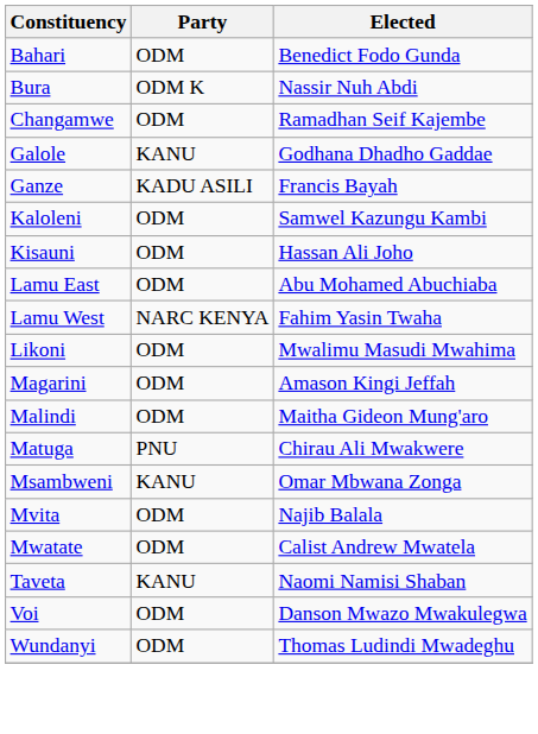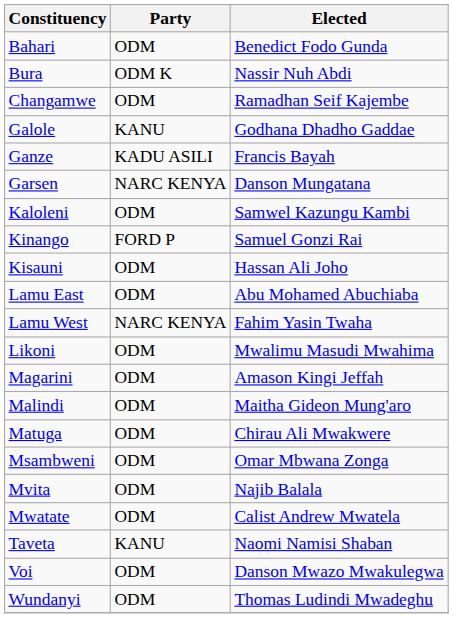+ row: Garsen | NARC KENYA | Danson Mungatana
+ row: Kinango | FORD P | Samuel Gonzi Rai
Matuga | Party: PNU -> ODM
Msambweni | Party: KANU -> ODM
